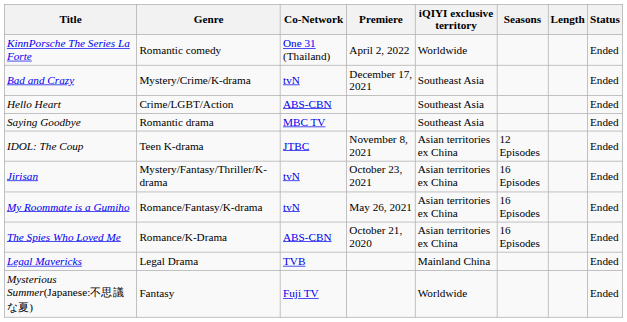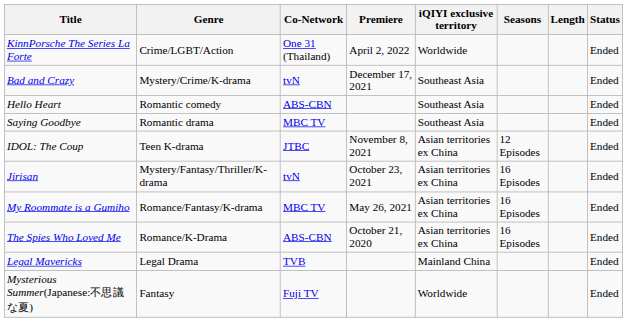KinnPorsche The Series La Forte | Genre: Romantic comedy -> Crime/LGBT/Action
Hello Heart | Genre: Crime/LGBT/Action -> Romantic comedy
My Roommate is a Gumiho | Co-Network: tvN -> MBC TV
